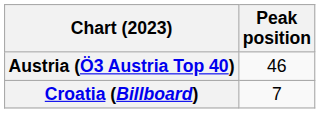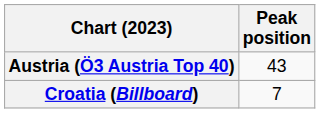Austria (Ö3 Austria Top 40) | Peak position: 46 -> 43
